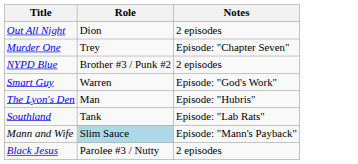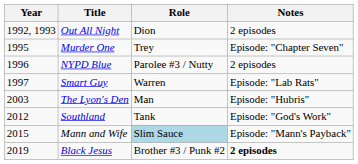+ column: Year | 1992, 1993 | 1995 | 1996 | 1997 | 2003 | 2012 | 2015 | 2019
NYPD Blue | Role: Brother #3 / Punk #2 -> Parolee #3 / Nutty
Smart Guy | Notes: Episode: "God's Work" -> Episode: "Lab Rats"
Southland | Notes: Episode: "Lab Rats" -> Episode: "God's Work"
Black Jesus | Role: Parolee #3 / Nutty -> Brother #3 / Punk #2
Black Jesus | Notes: normal -> bold
